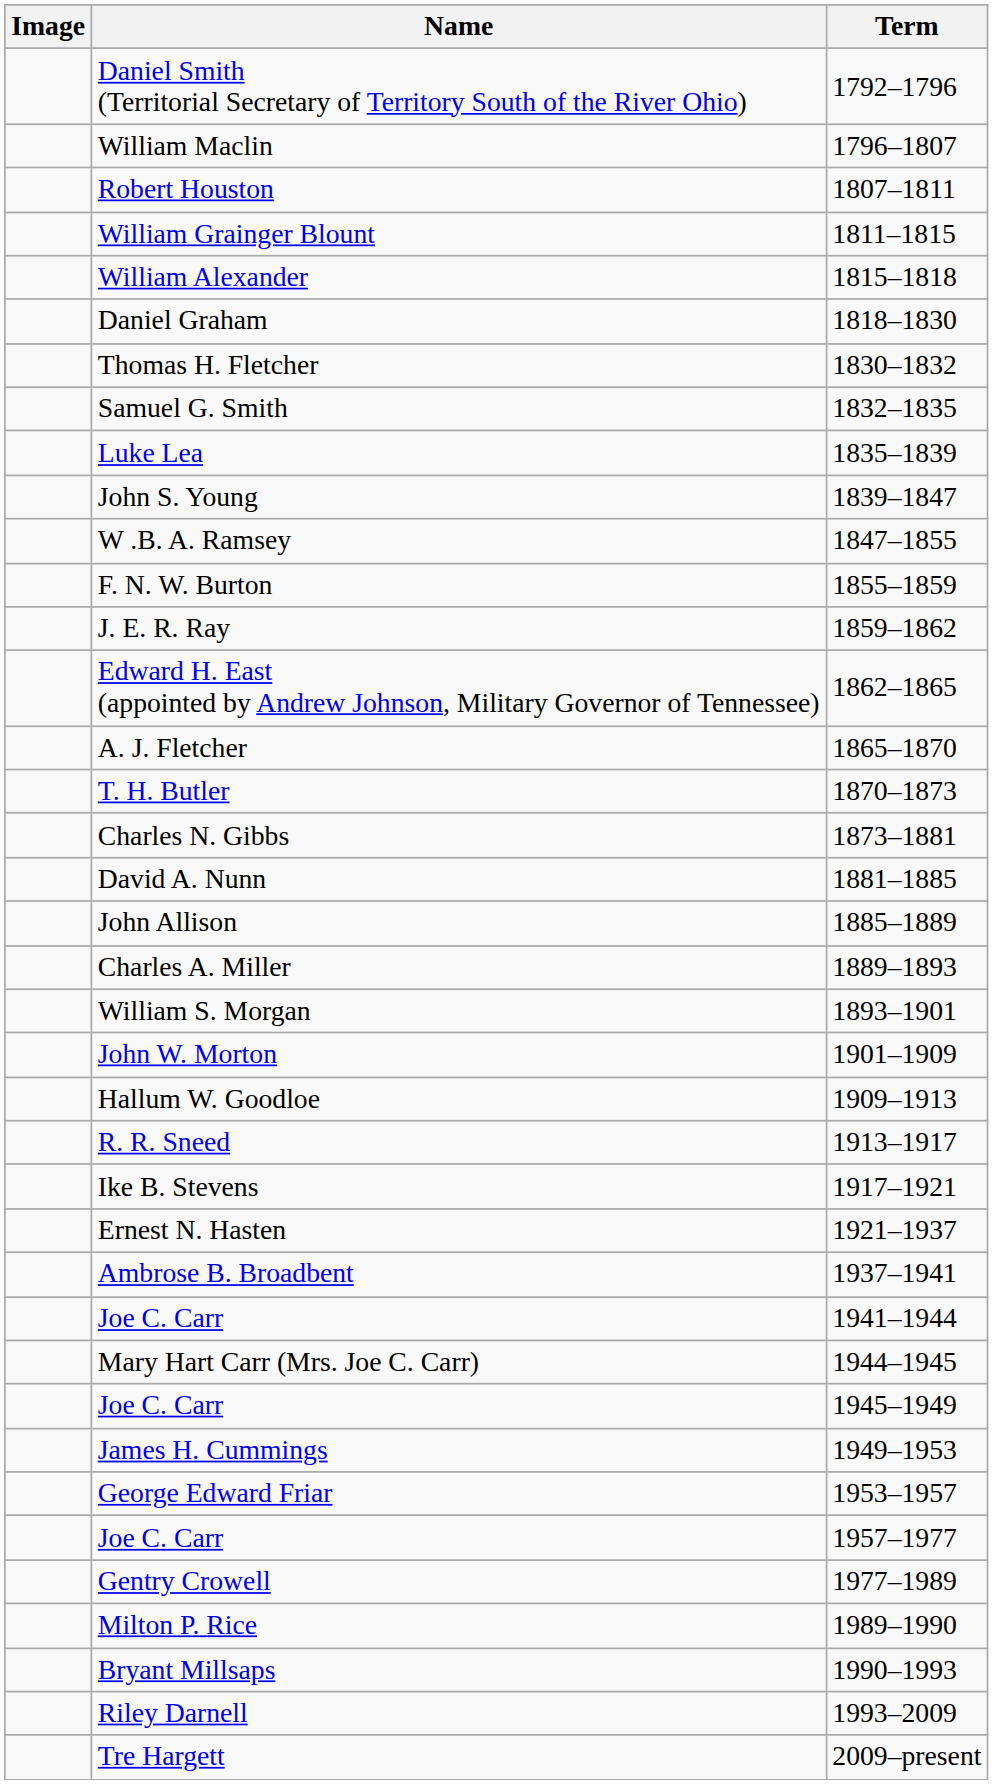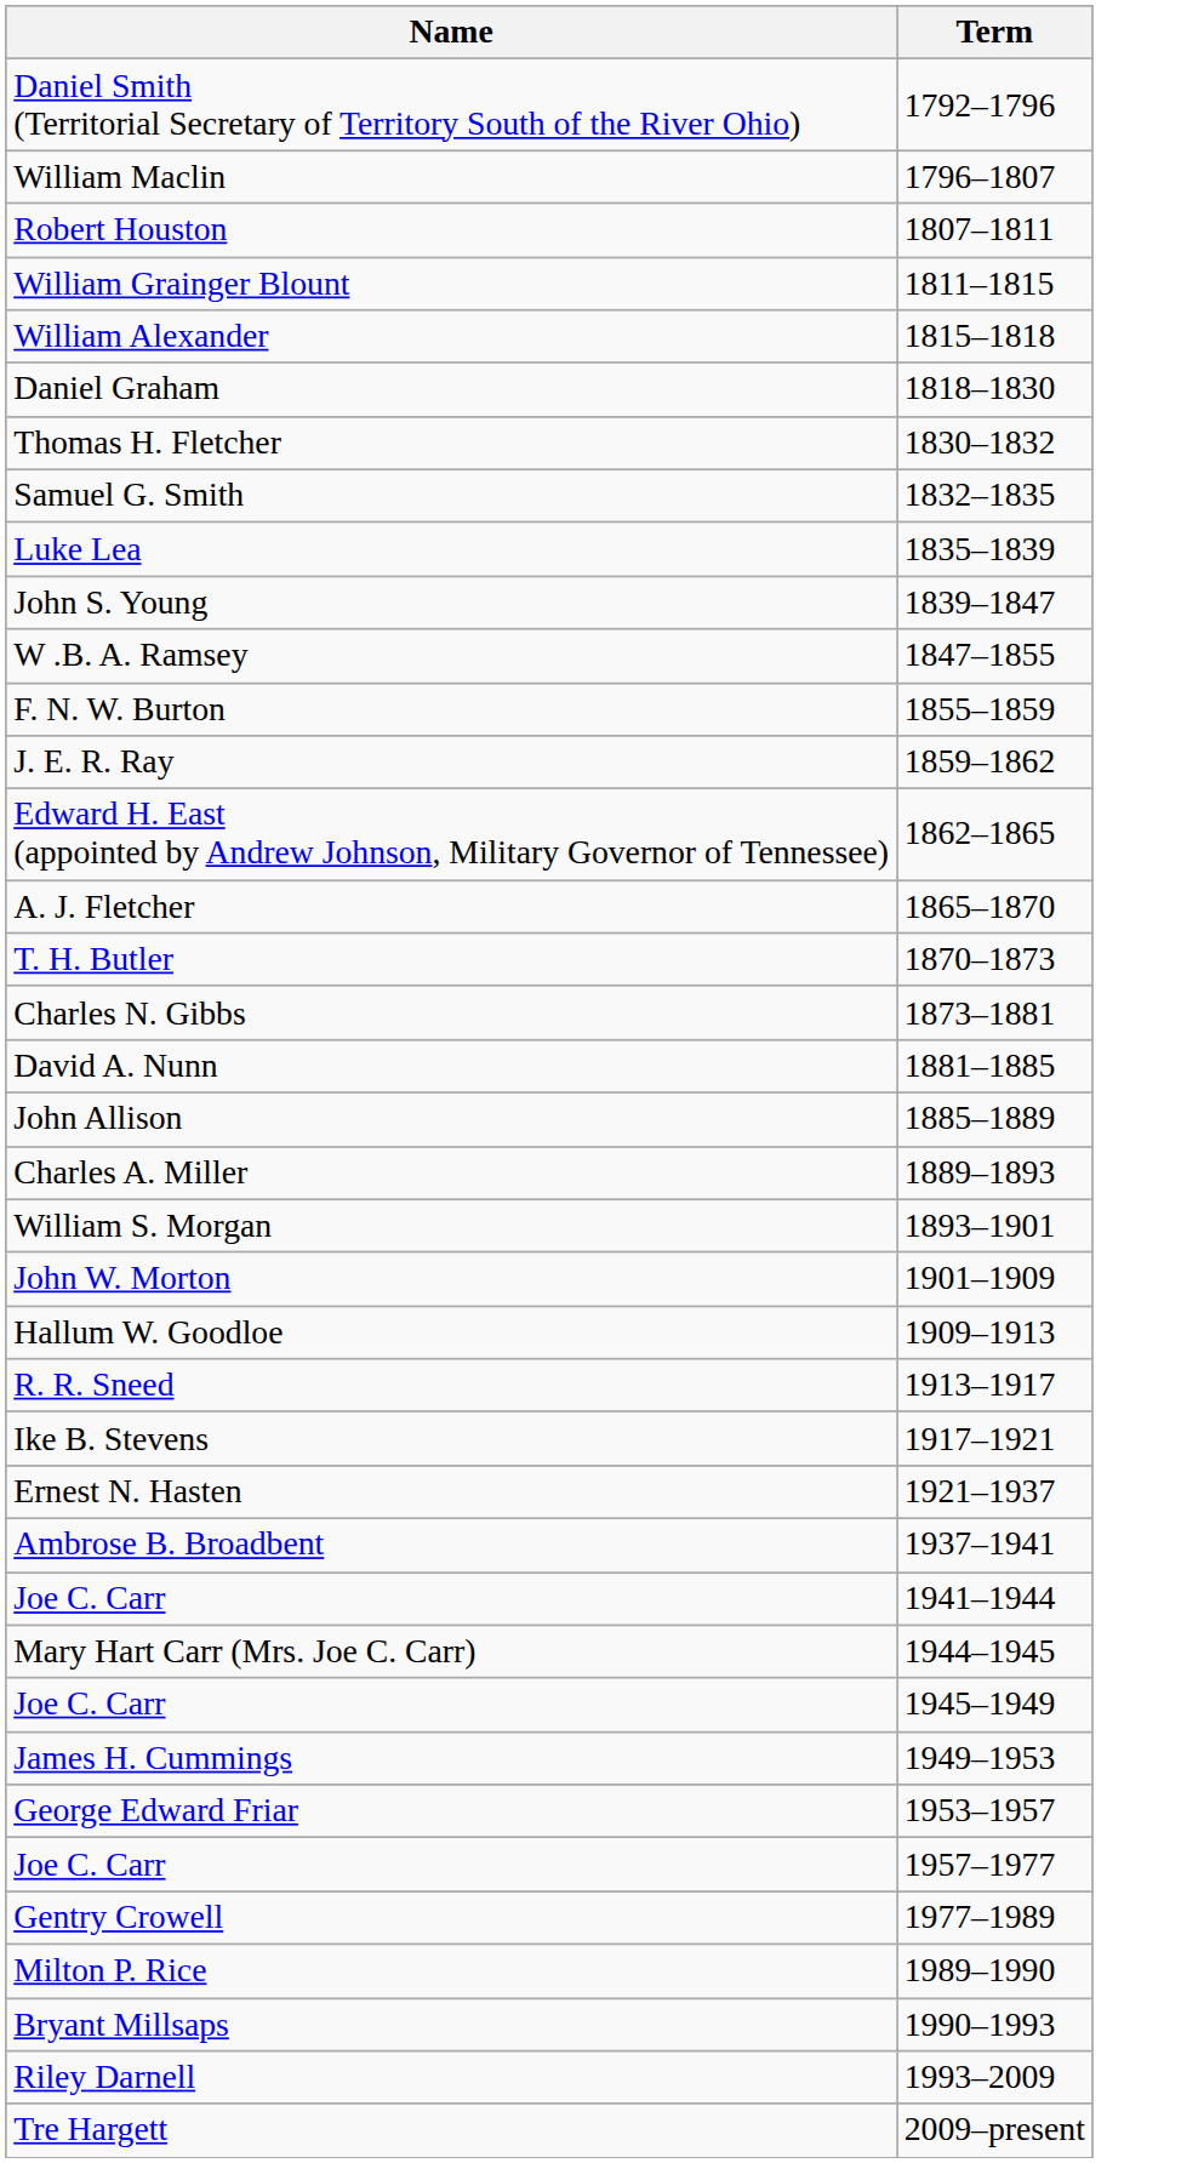- column: Image
